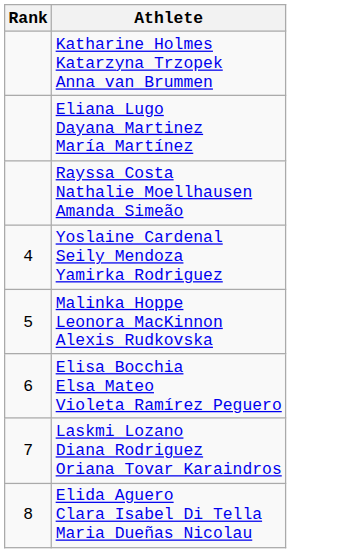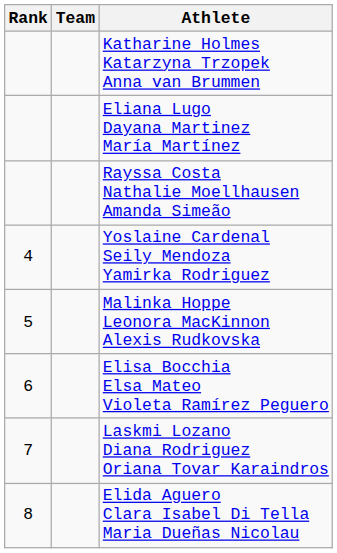+ column: Team
